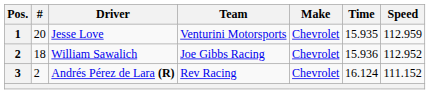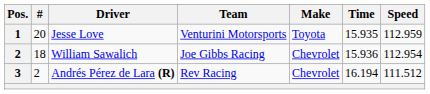Jesse Love | Make: Chevrolet -> Toyota
William Sawalich | Speed: 112.952 -> 112.954
Andrés Pérez de Lara (R) | Time: 16.124 -> 16.194
Andrés Pérez de Lara (R) | Speed: 111.152 -> 111.512
